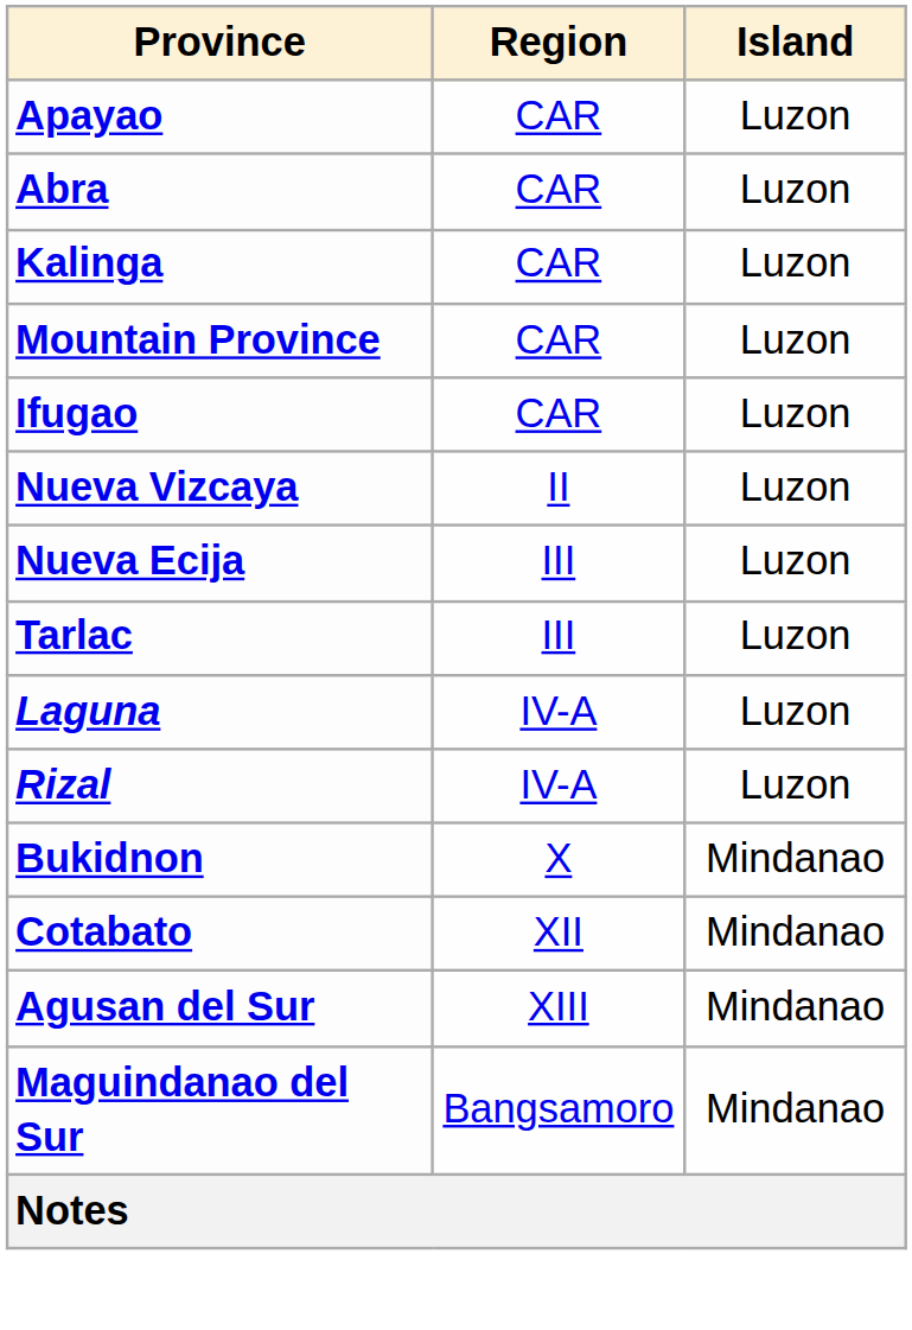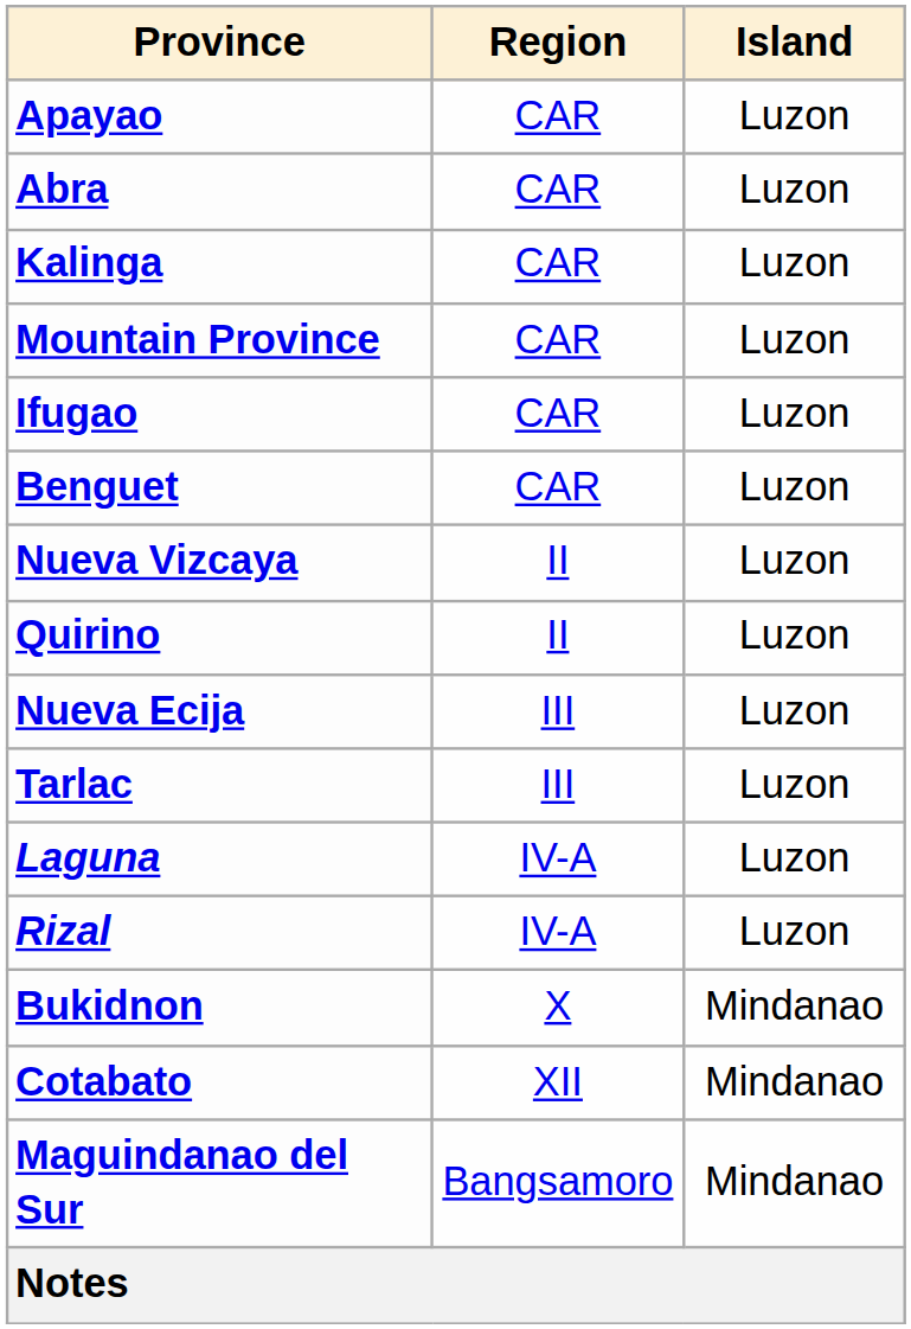+ row: Benguet | CAR | Luzon
+ row: Quirino | II | Luzon
- row: Agusan del Sur | XIII | Mindanao
